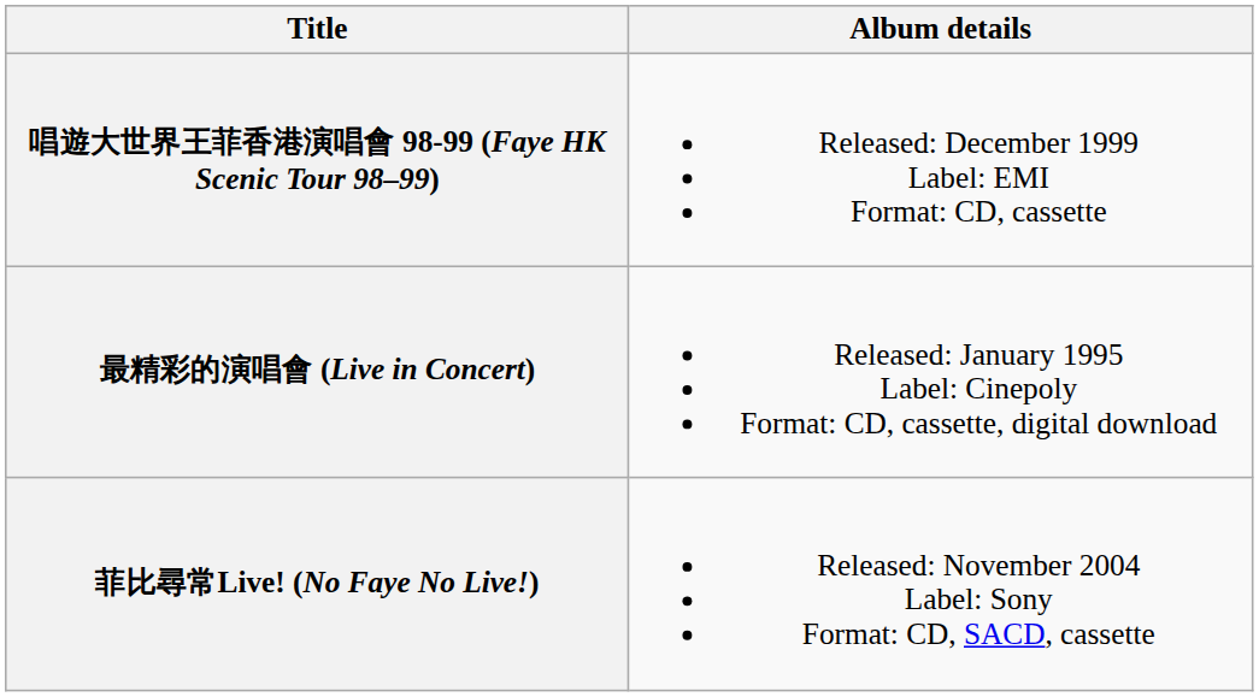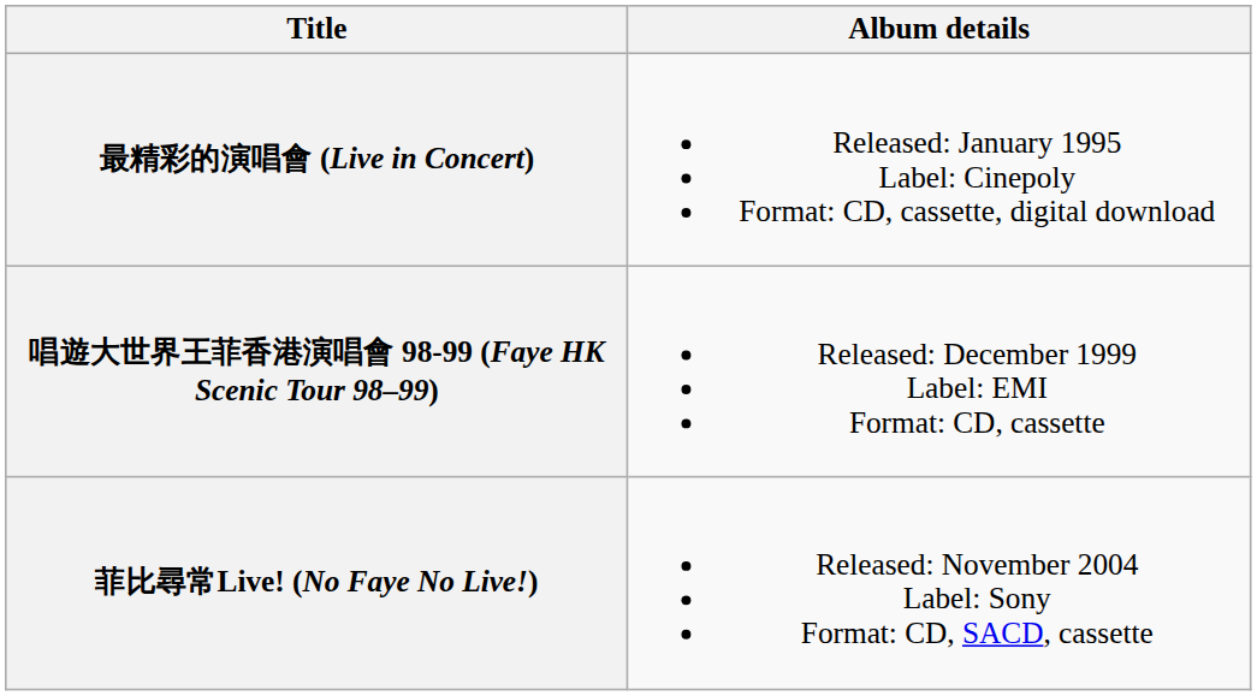rows swapped: 最精彩的演唱會 (Live in Concert) <-> 唱遊大世界王菲香港演唱會 98-99 (Faye HK Scenic Tour 98–99)
